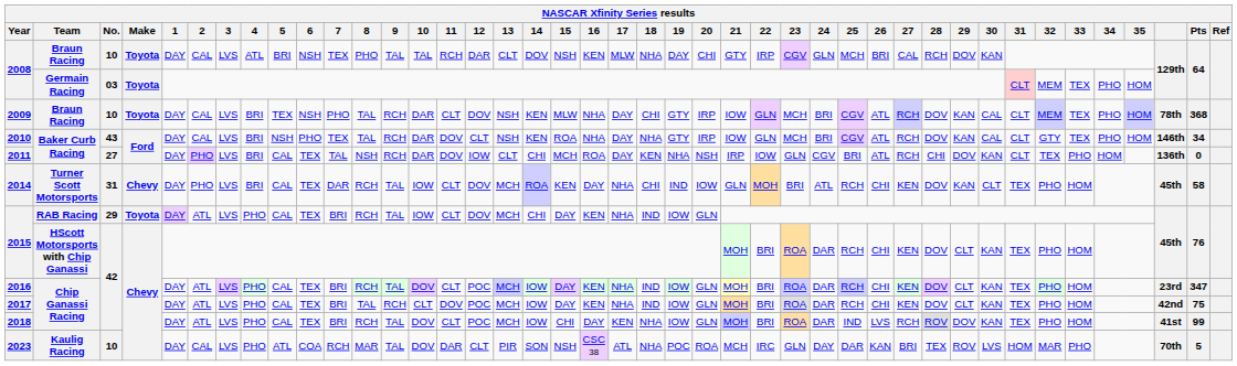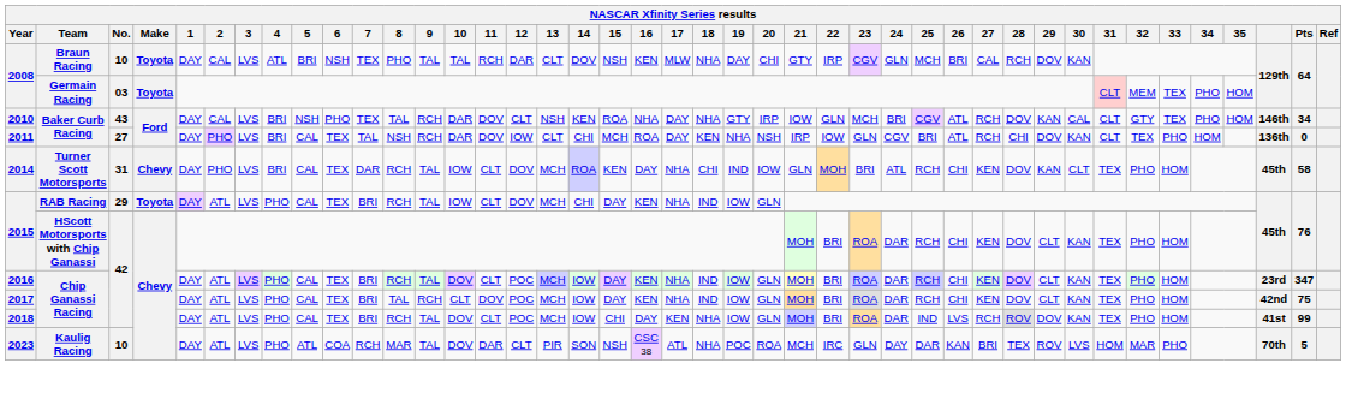- row: 2009 | Braun Racing | 10 | Toyota | DAY | CAL | LVS | BRI | TEX | NSH | PHO | TAL | RCH | DAR | CLT | DOV | NSH | KEN | MLW | NHA | DAY | CHI | GTY | IRP | IOW | GLN | MCH | BRI | CGV | ATL | RCH | DOV | KAN | CAL | CLT | MEM | TEX | PHO | HOM | 78th | 368
2023 | 2: CAL -> ATL
